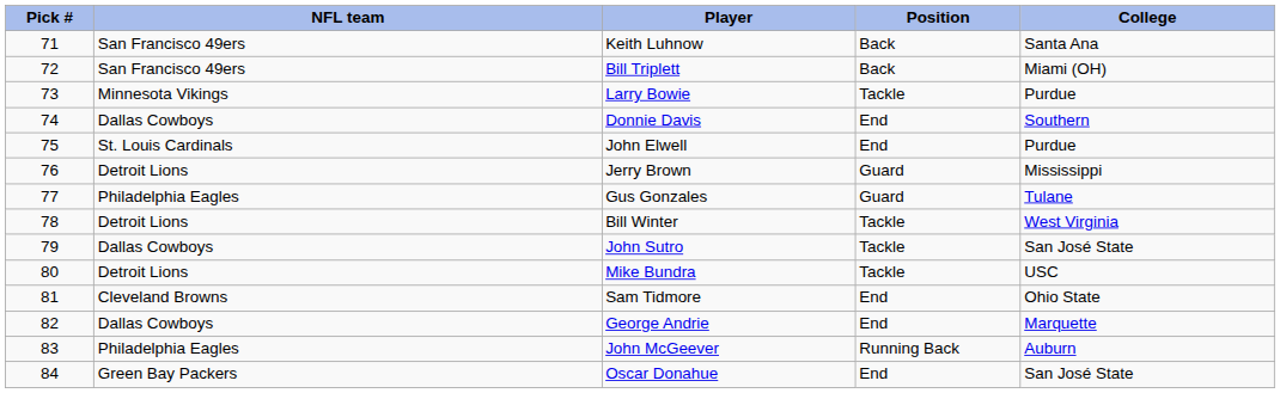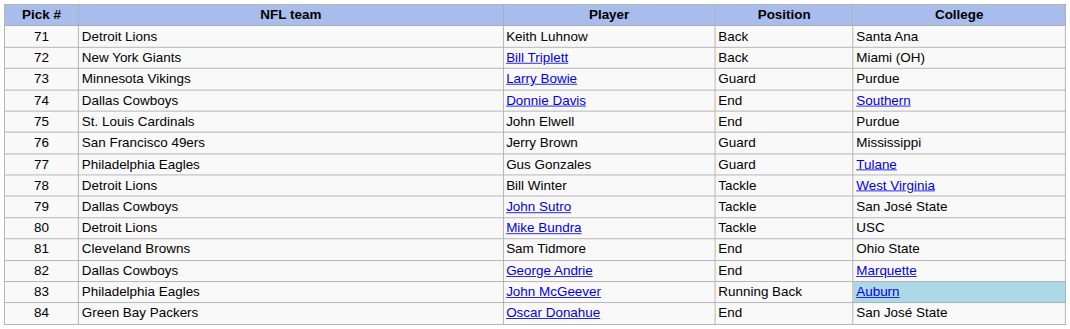Keith Luhnow | NFL team: San Francisco 49ers -> Detroit Lions
Bill Triplett | NFL team: San Francisco 49ers -> New York Giants
Larry Bowie | Position: Tackle -> Guard
Jerry Brown | NFL team: Detroit Lions -> San Francisco 49ers
John McGeever | College: no background -> lightblue background
